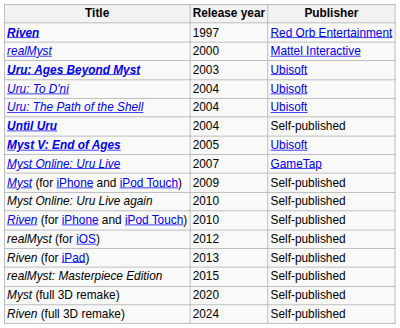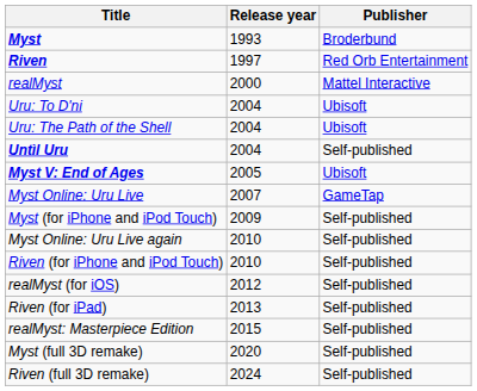+ row: Myst | 1993 | Broderbund
- row: Uru: Ages Beyond Myst | 2003 | Ubisoft
